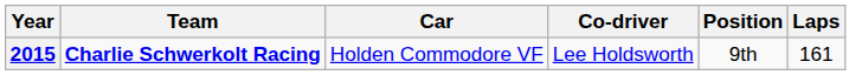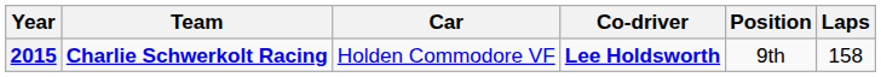2015 | Co-driver: normal -> bold
2015 | Laps: 161 -> 158
